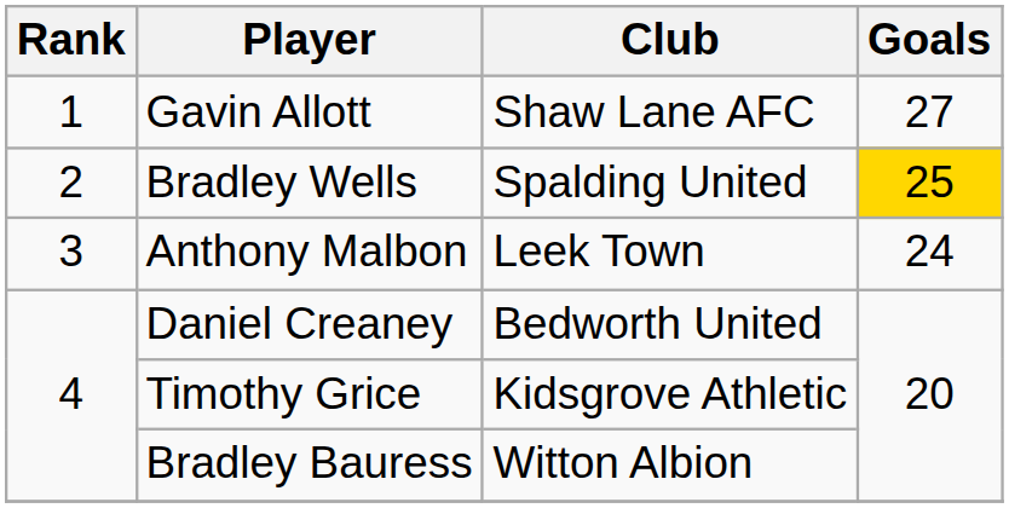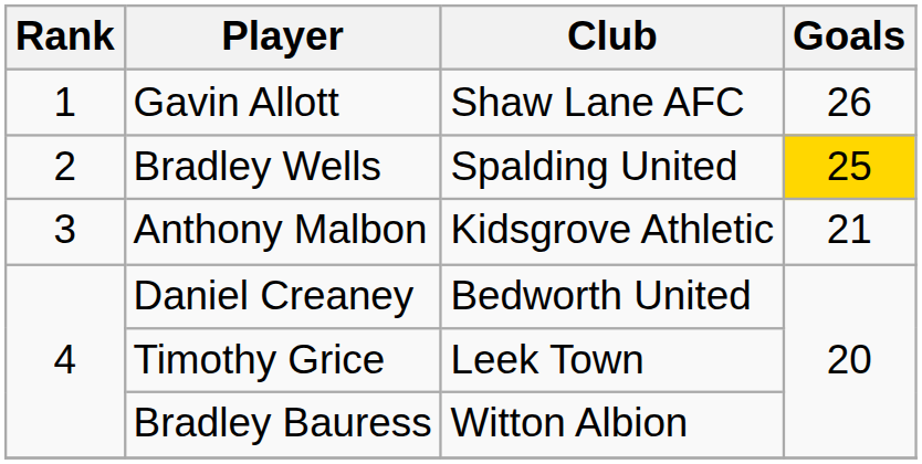Gavin Allott | Goals: 27 -> 26
Anthony Malbon | Club: Leek Town -> Kidsgrove Athletic
Anthony Malbon | Goals: 24 -> 21
Timothy Grice | Club: Kidsgrove Athletic -> Leek Town
